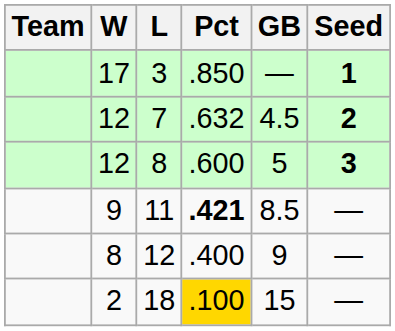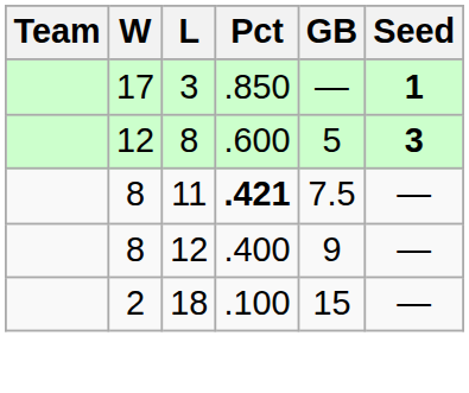- row: 12 | 7 | .632 | 4.5 | 2
11 | W: 9 -> 8
11 | GB: 8.5 -> 7.5
18 | Pct: gold background -> no background
